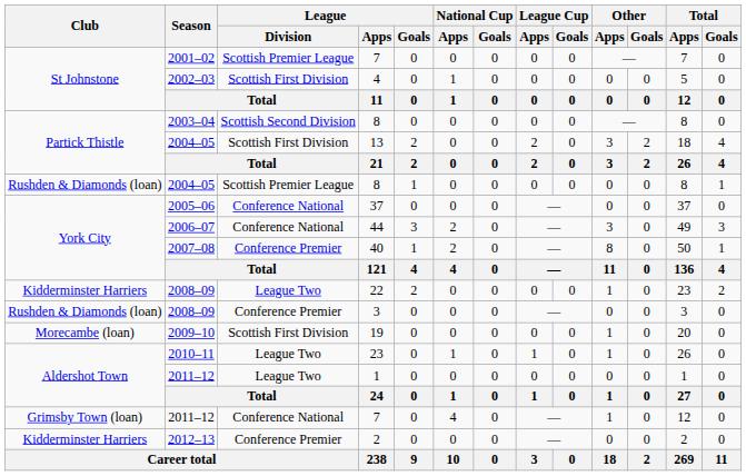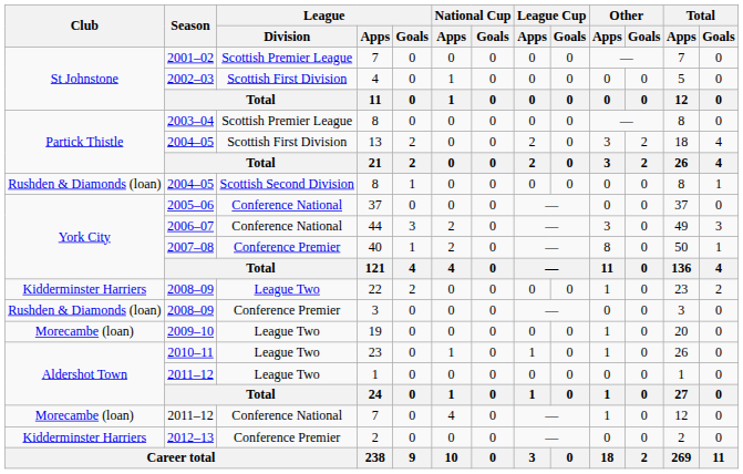2003–04 / 8 | League / Division: Scottish Second Division -> Scottish Premier League
2004–05 / 8 | League / Division: Scottish Premier League -> Scottish Second Division
19 | League / Division: Scottish First Division -> League Two
2011–12 / 7 | Club: Grimsby Town (loan) -> Morecambe (loan)
